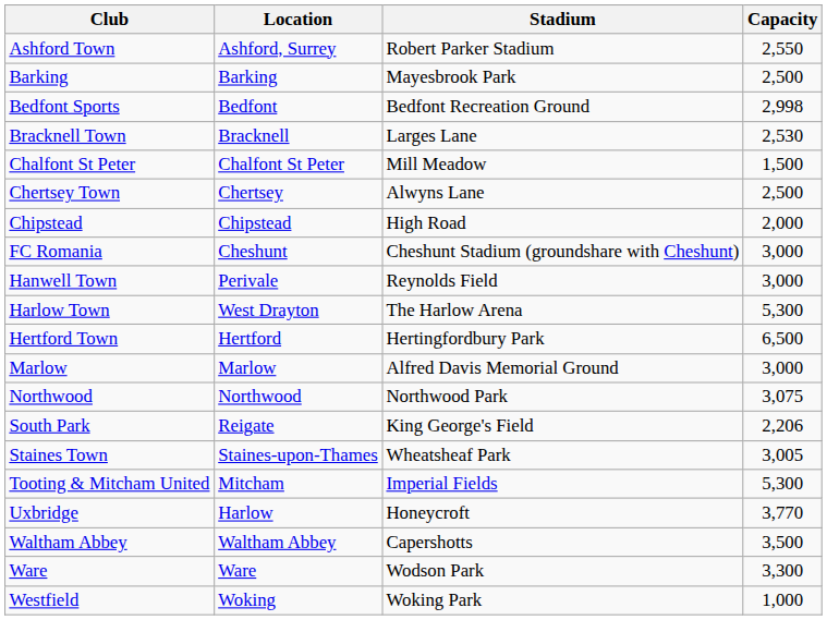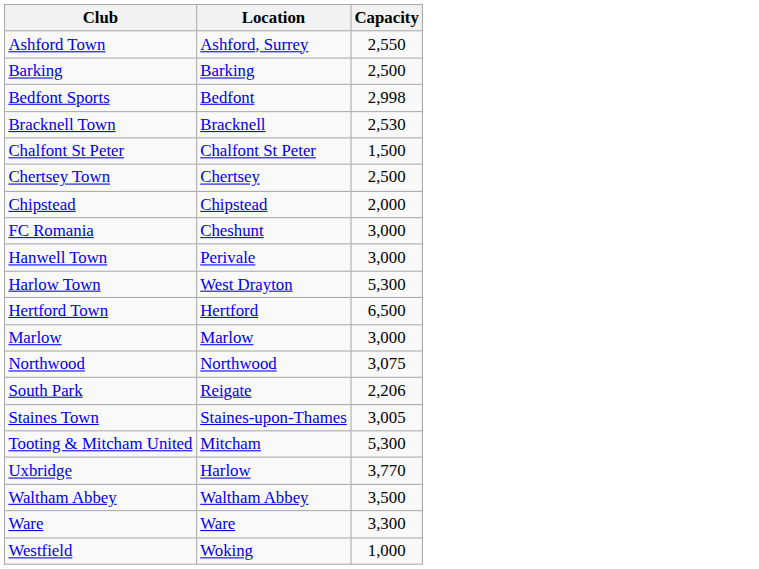- column: Stadium | Robert Parker Stadium | Mayesbrook Park | Bedfont Recreation Ground | Larges Lane | Mill Meadow | Alwyns Lane | High Road | Cheshunt Stadium (groundshare with Cheshunt) | Reynolds Field | The Harlow Arena | Hertingfordbury Park | Alfred Davis Memorial Ground | Northwood Park | King George's Field | Wheatsheaf Park | Imperial Fields | Honeycroft | Capershotts | Wodson Park | Woking Park
